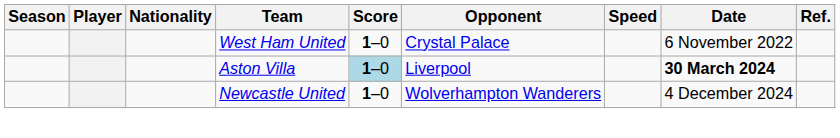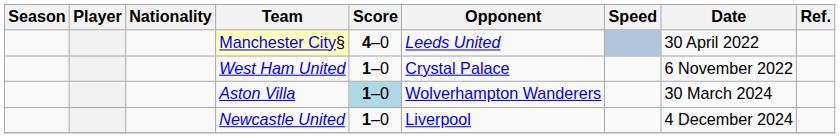+ row: Manchester City§ | 4–0 | Leeds United | 30 April 2022
Aston Villa | Opponent: Liverpool -> Wolverhampton Wanderers
Aston Villa | Date: bold -> normal
Newcastle United | Opponent: Wolverhampton Wanderers -> Liverpool
